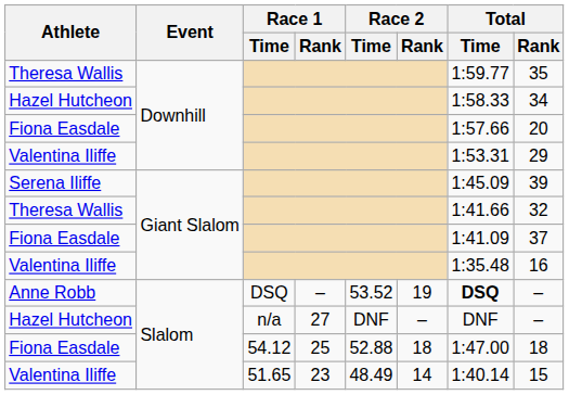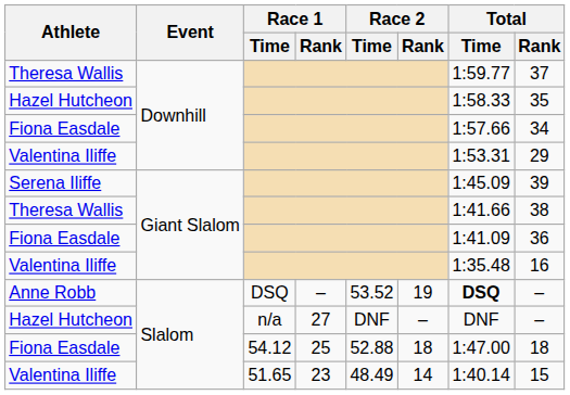Theresa Wallis / Downhill | Total / Rank: 35 -> 37
Hazel Hutcheon / Downhill | Total / Rank: 34 -> 35
Fiona Easdale / Downhill | Total / Rank: 20 -> 34
Theresa Wallis / Giant Slalom | Total / Rank: 32 -> 38
Fiona Easdale / Giant Slalom | Total / Rank: 37 -> 36
